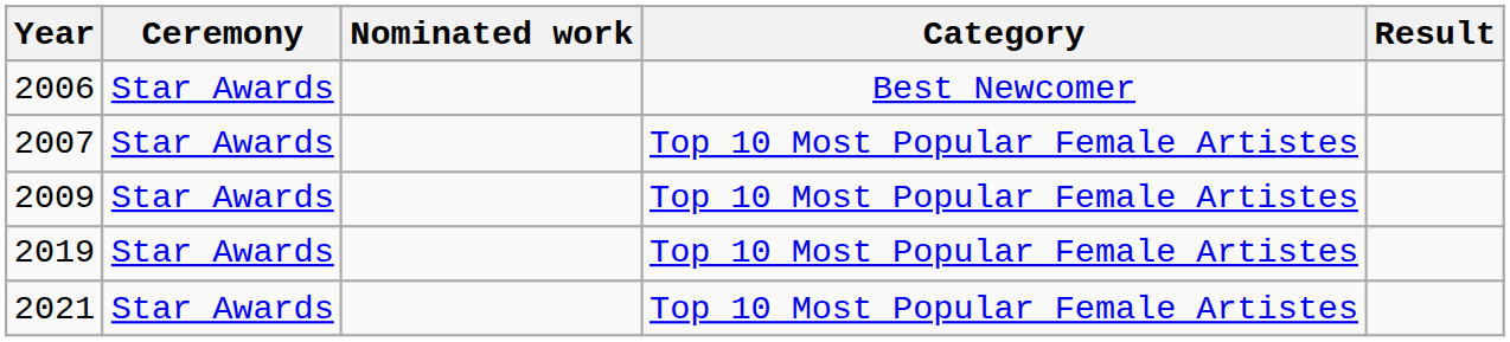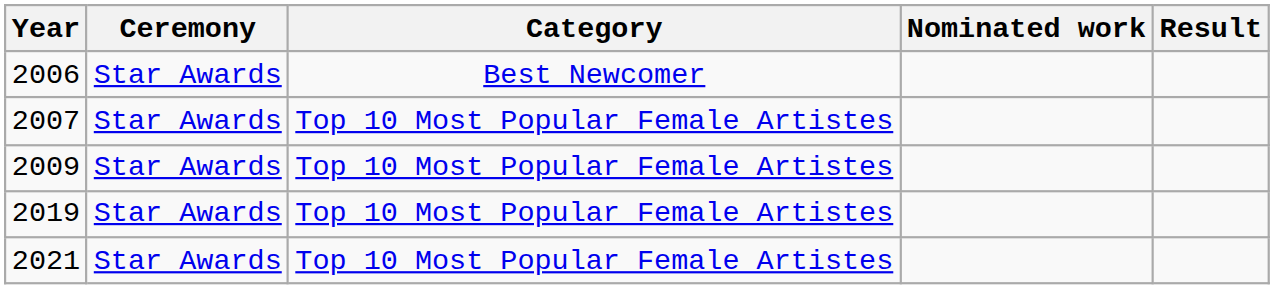columns swapped: Category <-> Nominated work
